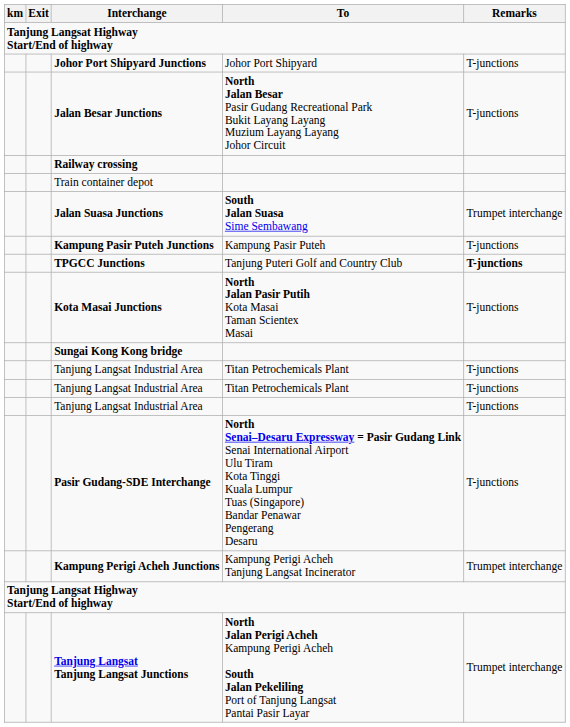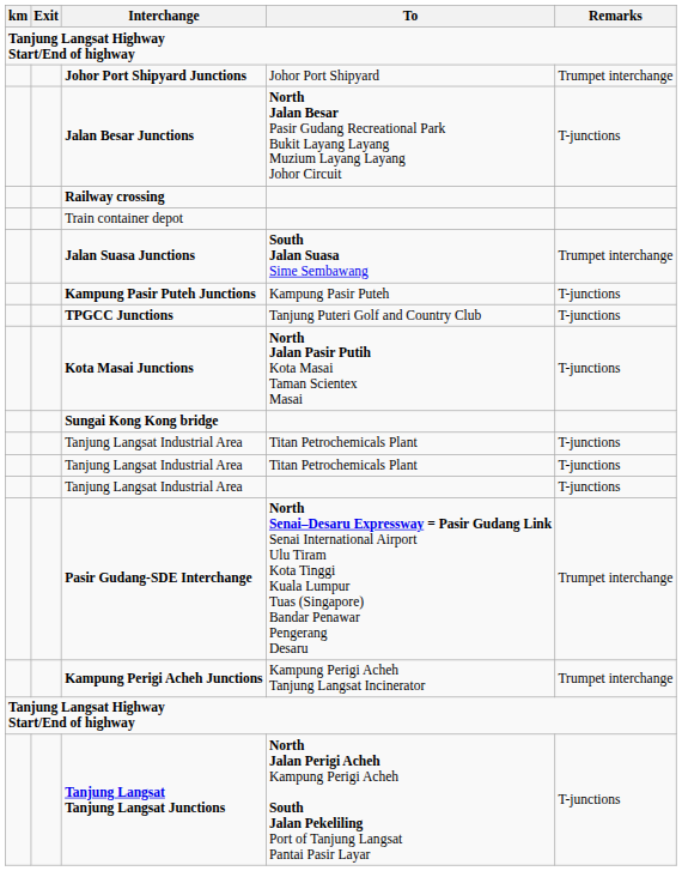Johor Port Shipyard Junctions | Remarks: T-junctions -> Trumpet interchange
TPGCC Junctions | Remarks: bold -> normal
Pasir Gudang-SDE Interchange | Remarks: T-junctions -> Trumpet interchange
Tanjung Langsat Tanjung Langsat Junctions | Remarks: Trumpet interchange -> T-junctions
